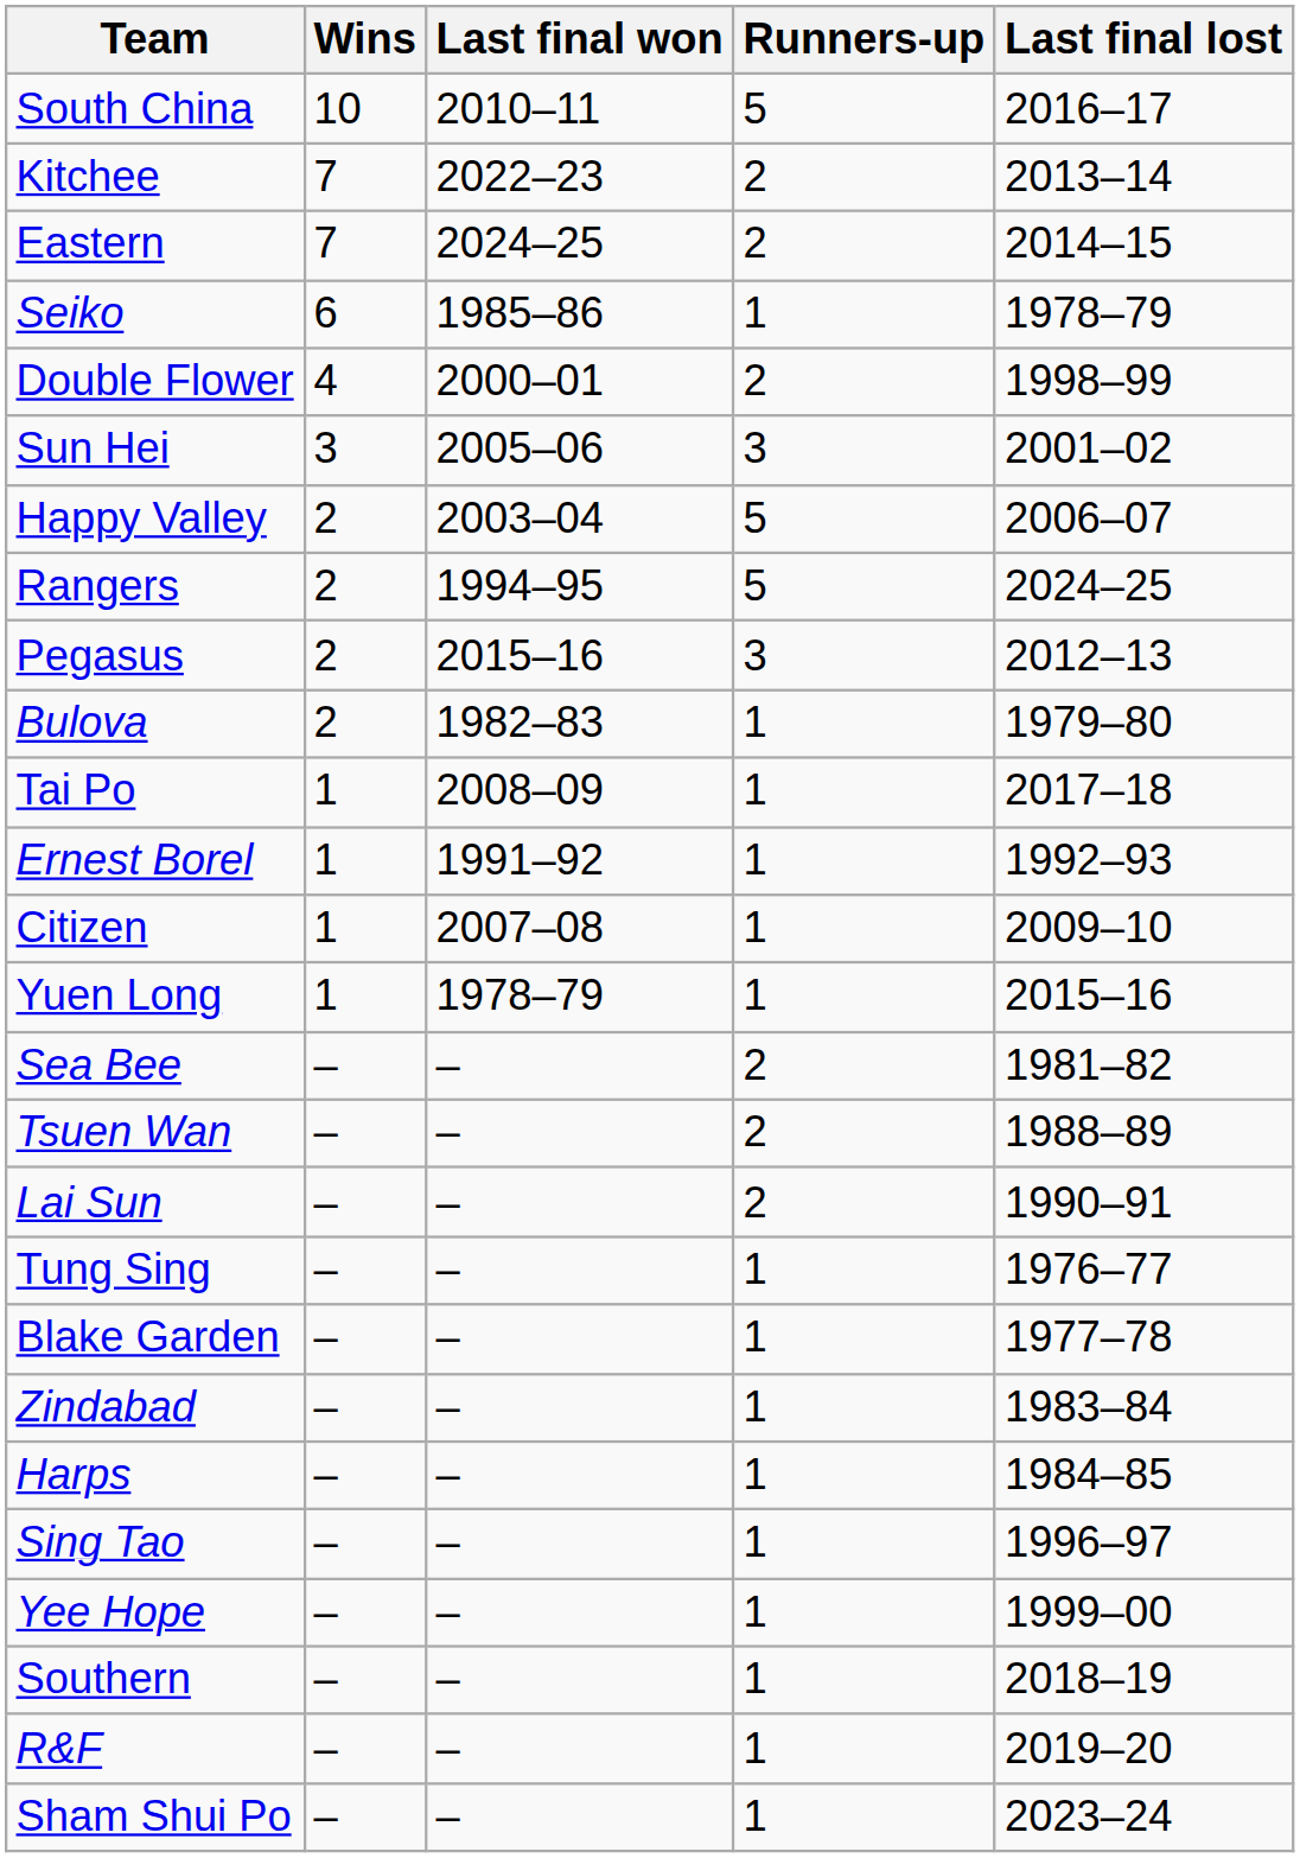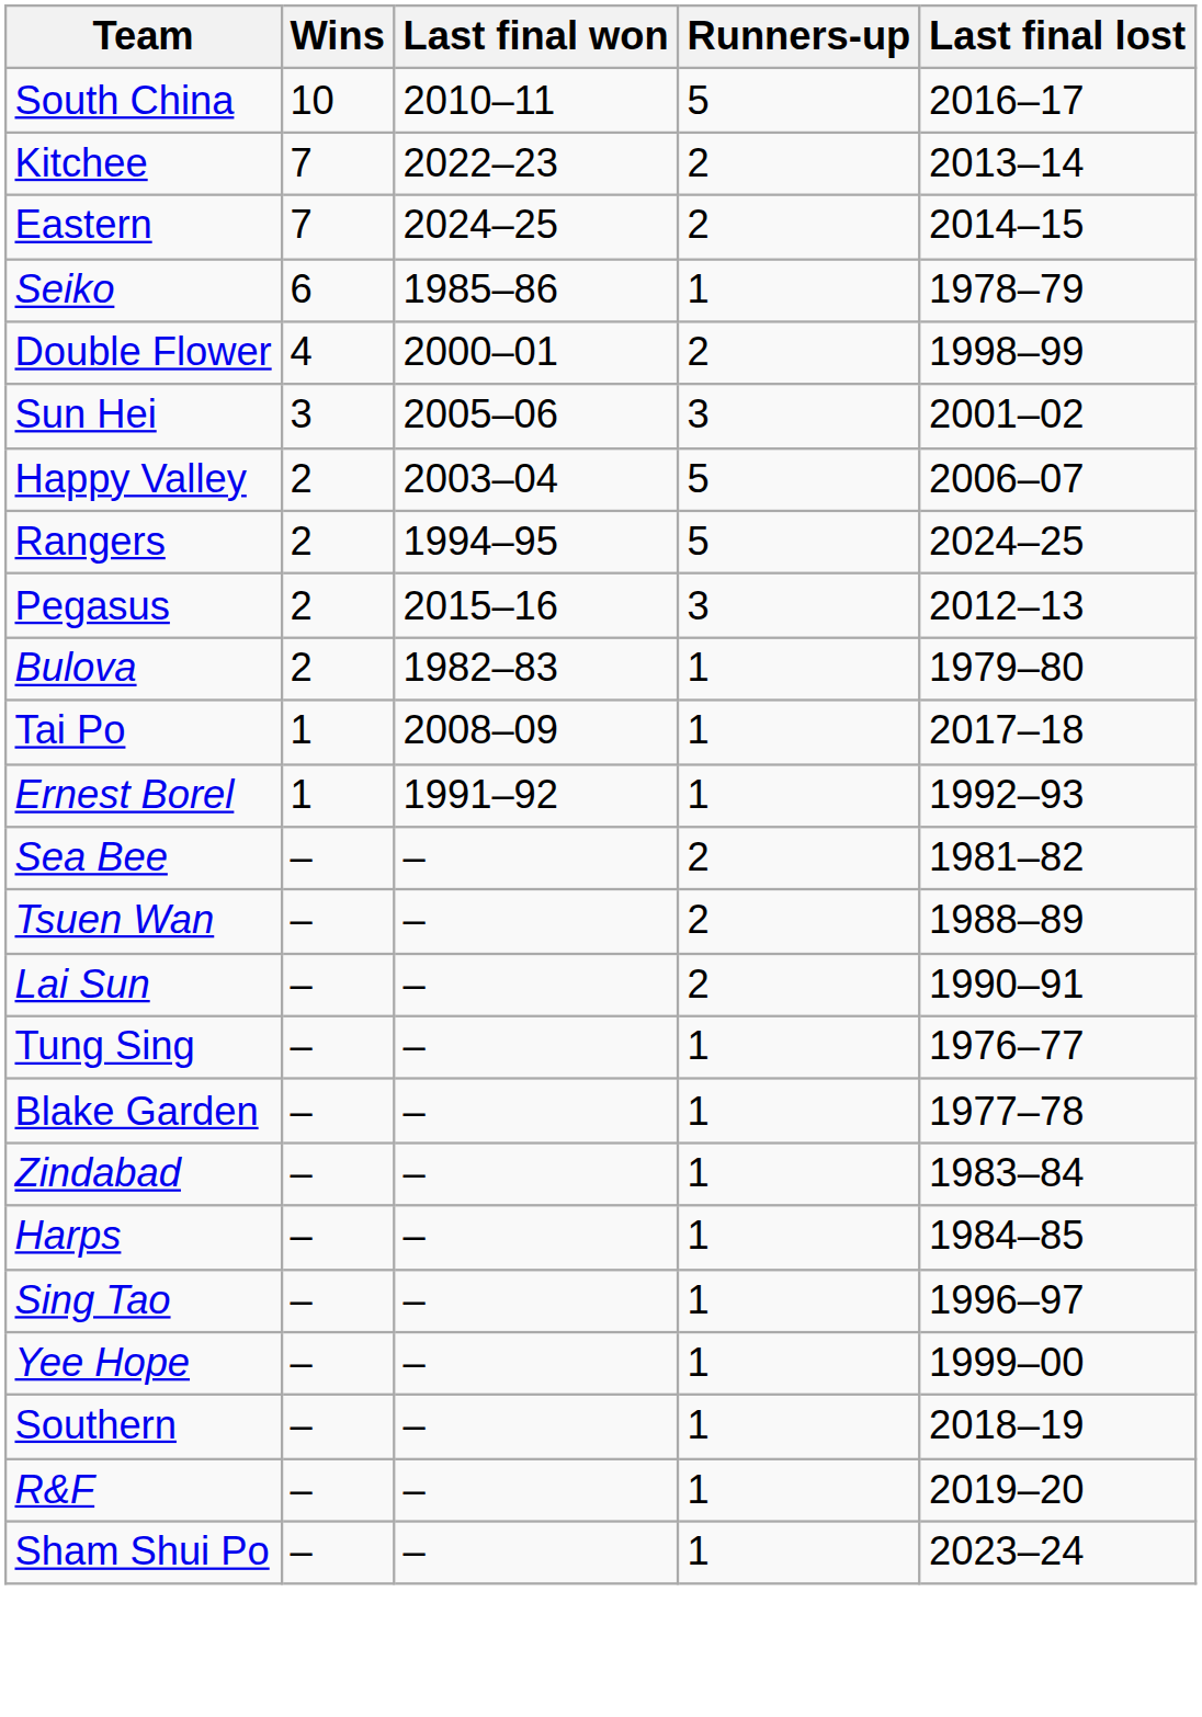- row: Citizen | 1 | 2007–08 | 1 | 2009–10
- row: Yuen Long | 1 | 1978–79 | 1 | 2015–16
